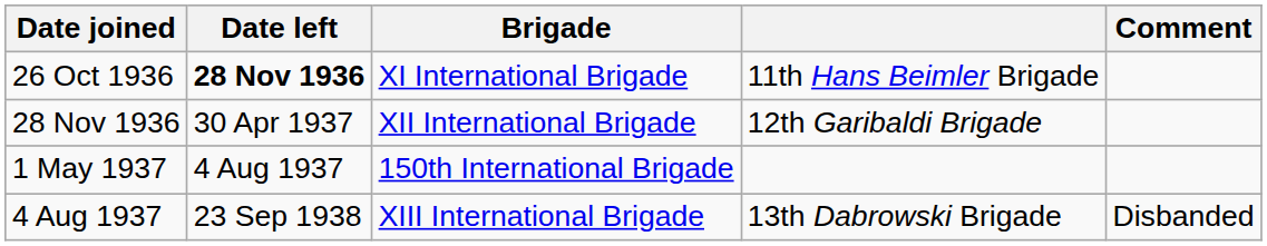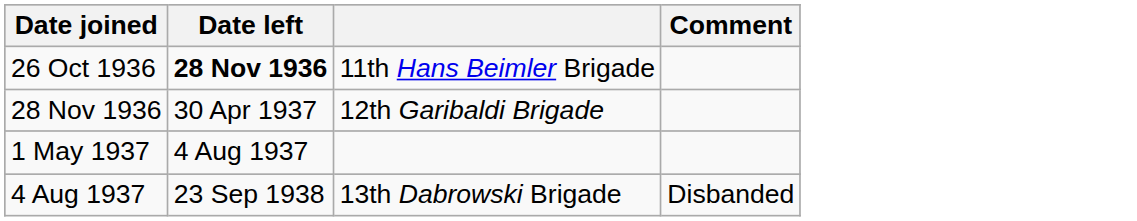- column: Brigade | XI International Brigade | XII International Brigade | 150th International Brigade | XIII International Brigade
